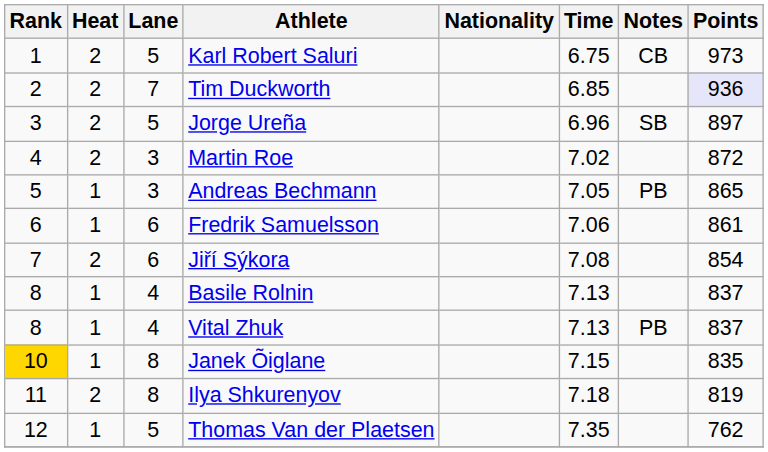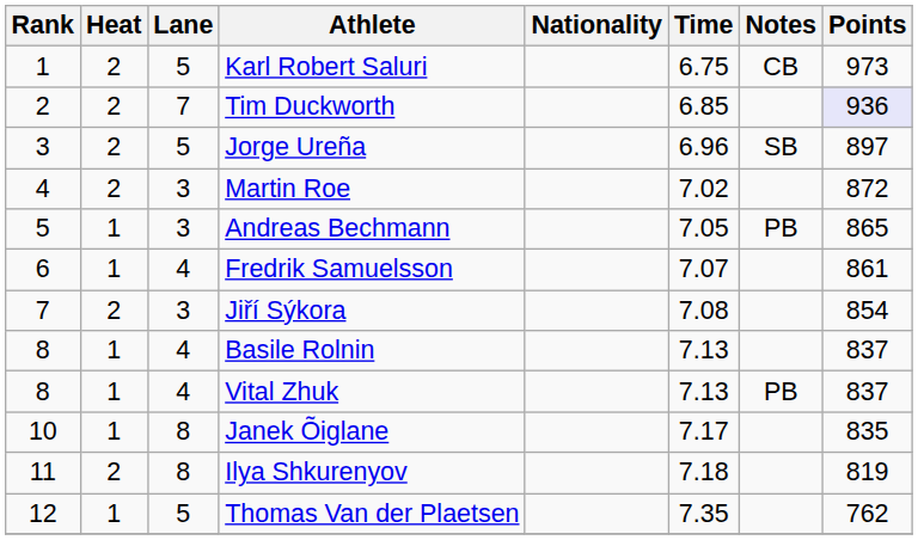Fredrik Samuelsson | Lane: 6 -> 4
Fredrik Samuelsson | Time: 7.06 -> 7.07
Jiří Sýkora | Lane: 6 -> 3
Janek Õiglane | Rank: gold background -> no background
Janek Õiglane | Time: 7.15 -> 7.17
